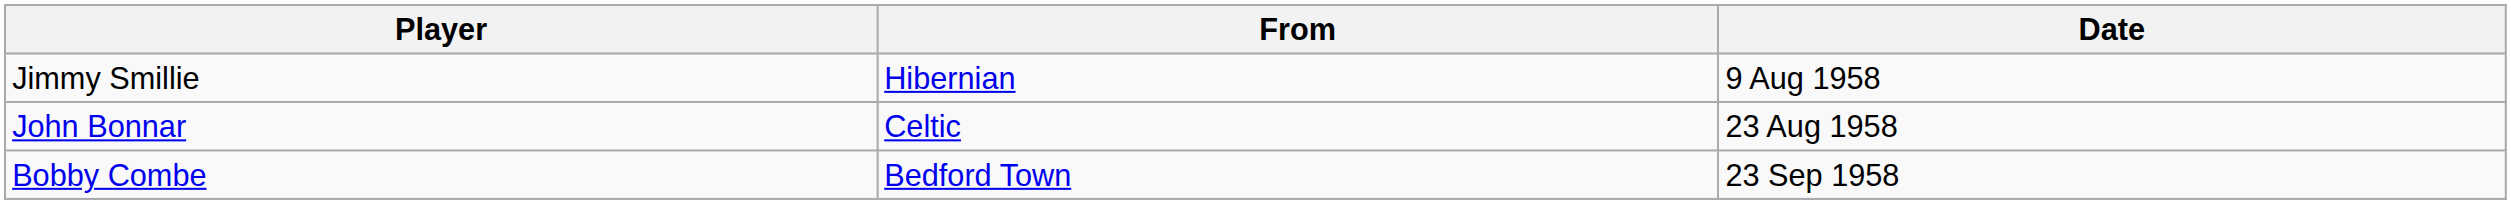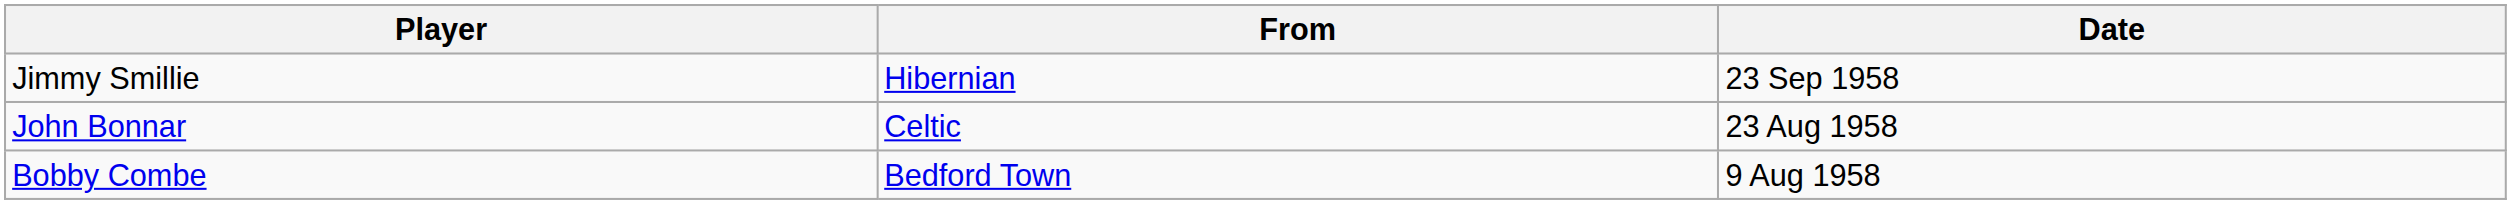Jimmy Smillie | Date: 9 Aug 1958 -> 23 Sep 1958
Bobby Combe | Date: 23 Sep 1958 -> 9 Aug 1958
